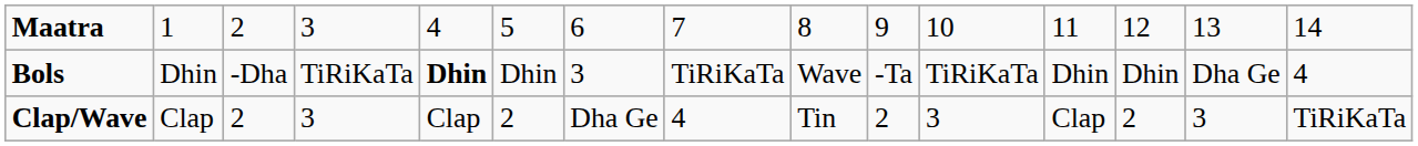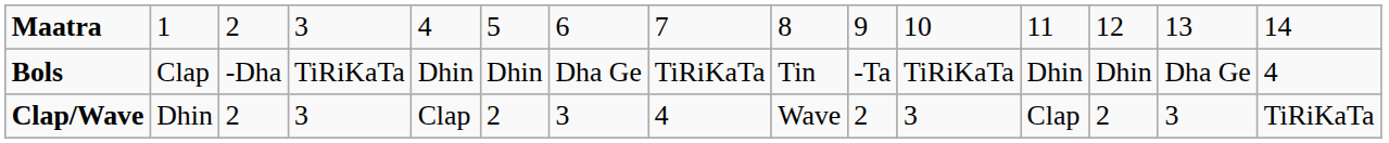Bols | column 2: Dhin -> Clap
Bols | column 5: bold -> normal
Bols | column 7: 3 -> Dha Ge
Bols | column 9: Wave -> Tin
Clap/Wave | column 2: Clap -> Dhin
Clap/Wave | column 7: Dha Ge -> 3
Clap/Wave | column 9: Tin -> Wave
